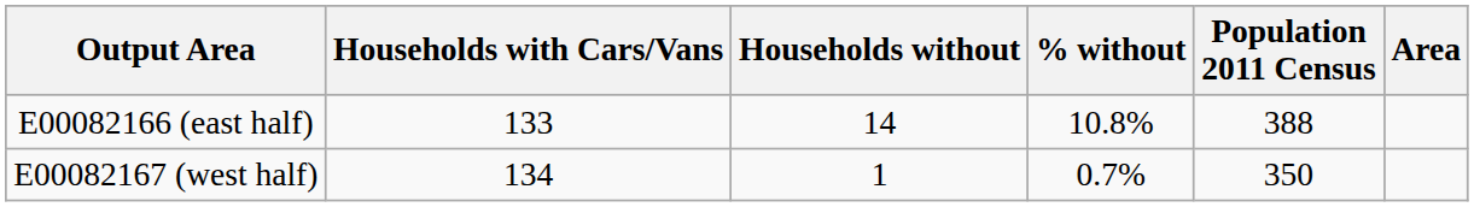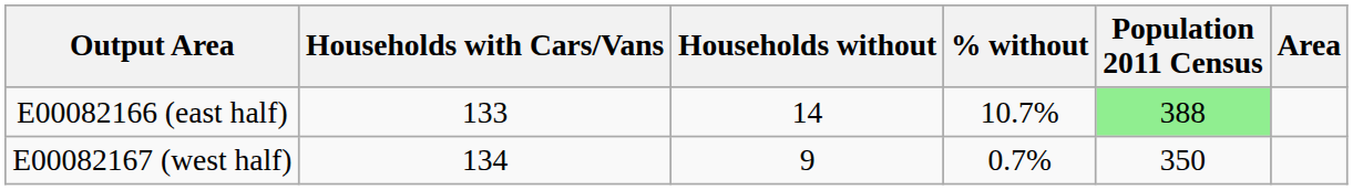E00082166 (east half) | % without: 10.8% -> 10.7%
E00082166 (east half) | Population 2011 Census: no background -> lightgreen background
E00082167 (west half) | Households without: 1 -> 9
